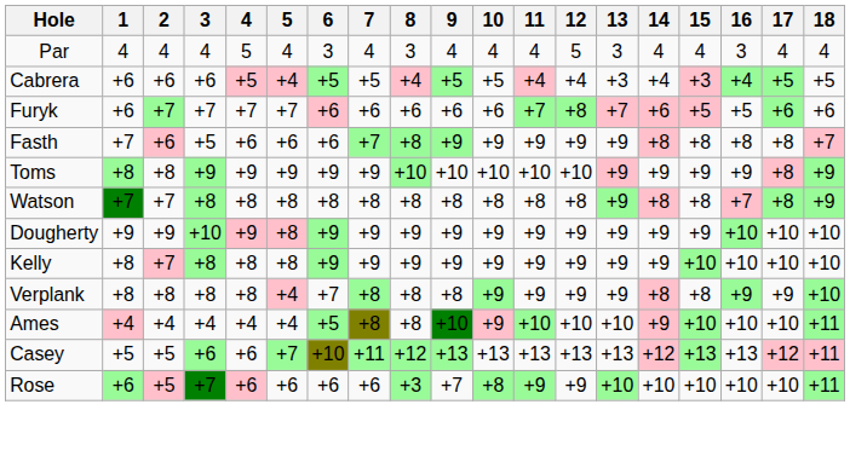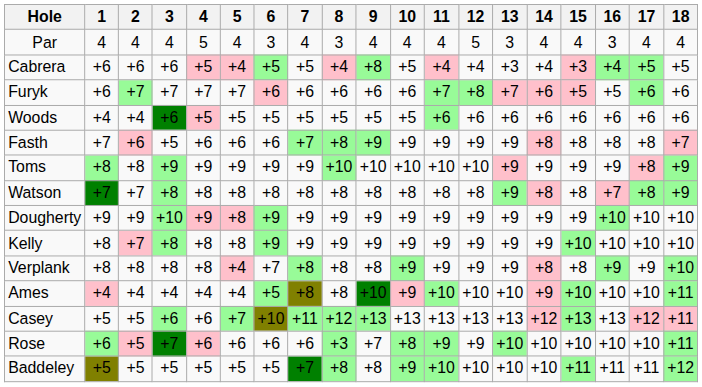Cabrera | 9: +5 -> +8
+ row: Woods | +4 | +4 | +6 | +5 | +5 | +5 | +5 | +5 | +5 | +5 | +6 | +6 | +6 | +6 | +6 | +6 | +6 | +6
+ row: Baddeley | +5 | +5 | +5 | +5 | +5 | +5 | +7 | +8 | +8 | +9 | +10 | +10 | +10 | +10 | +11 | +11 | +11 | +12
